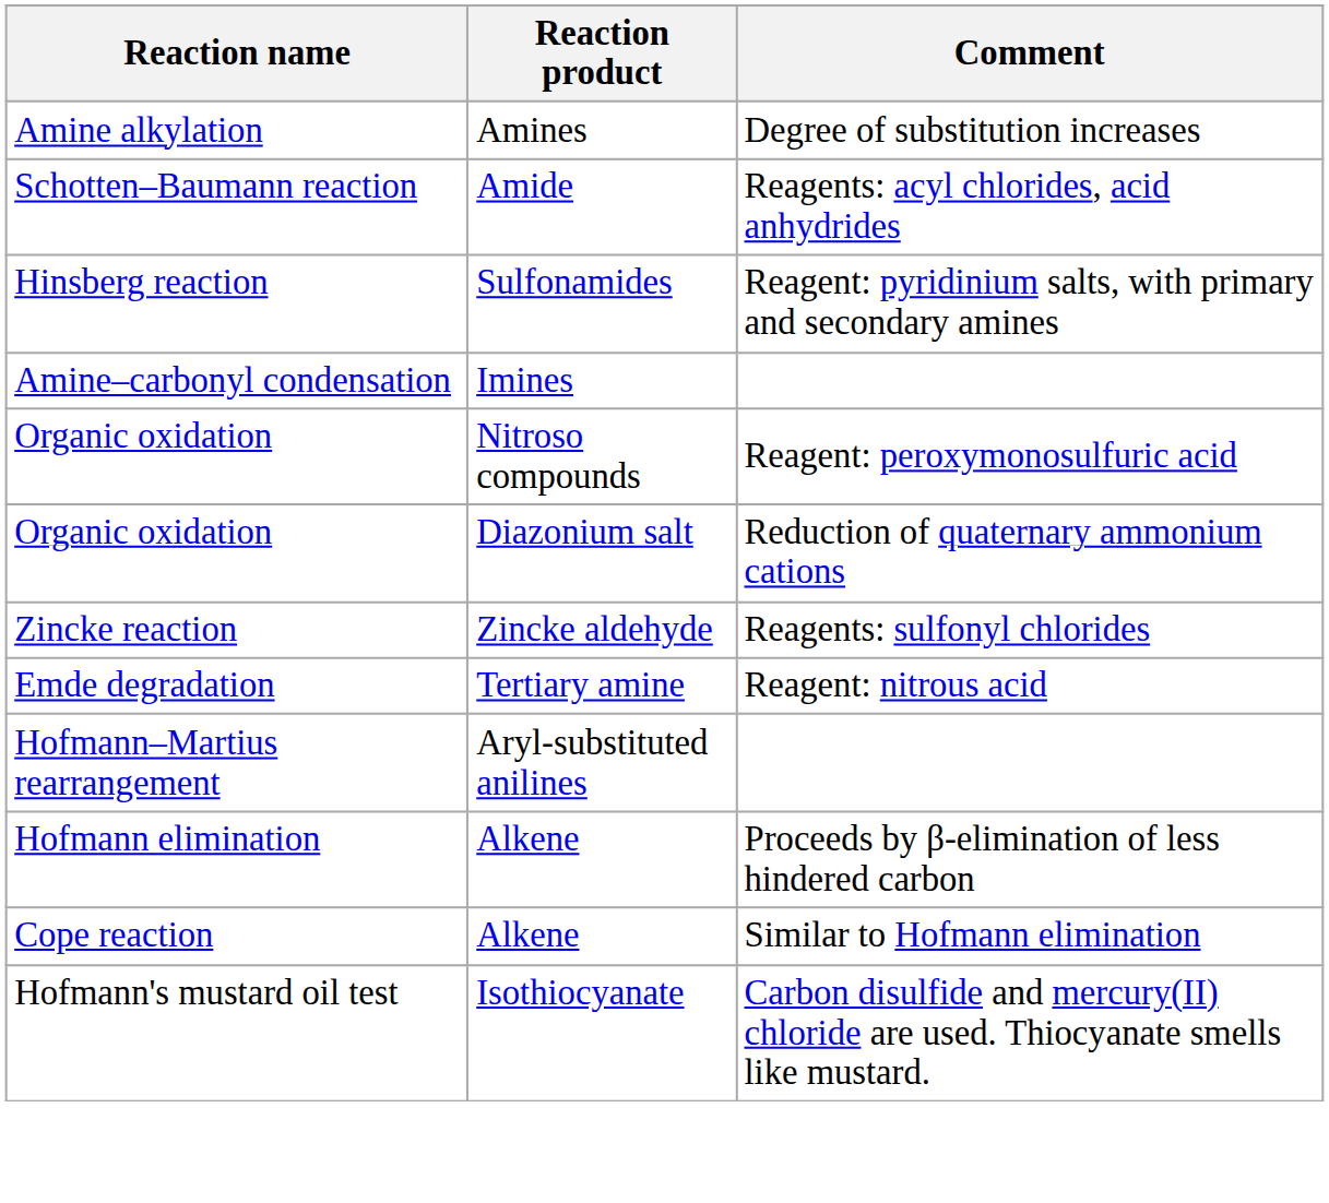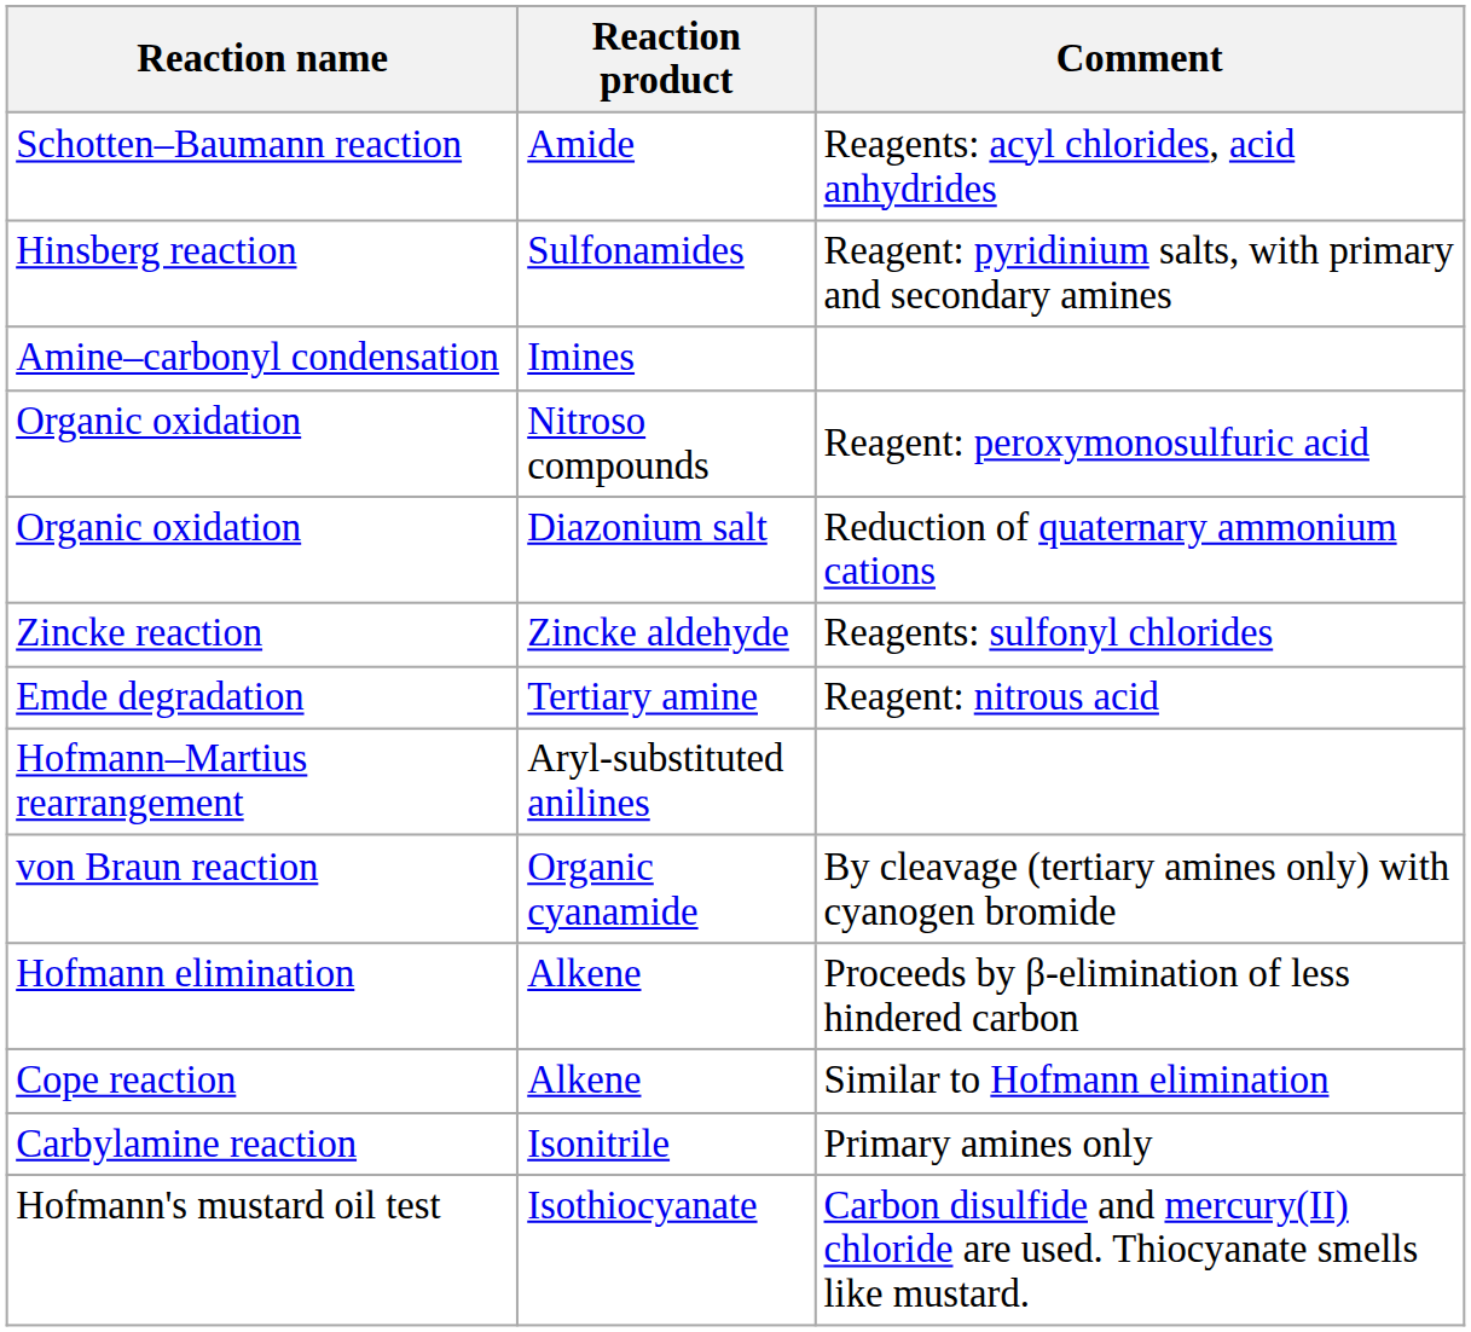- row: Amine alkylation | Amines | Degree of substitution increases
+ row: von Braun reaction | Organic cyanamide | By cleavage (tertiary amines only) with cyanogen bromide
+ row: Carbylamine reaction | Isonitrile | Primary amines only
